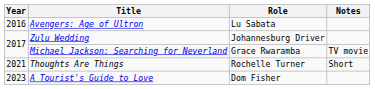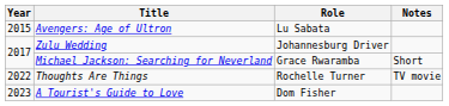Avengers: Age of Ultron | Year: 2016 -> 2015
Michael Jackson: Searching for Neverland | Notes: TV movie -> Short
Thoughts Are Things | Year: 2021 -> 2022
Thoughts Are Things | Notes: Short -> TV movie
